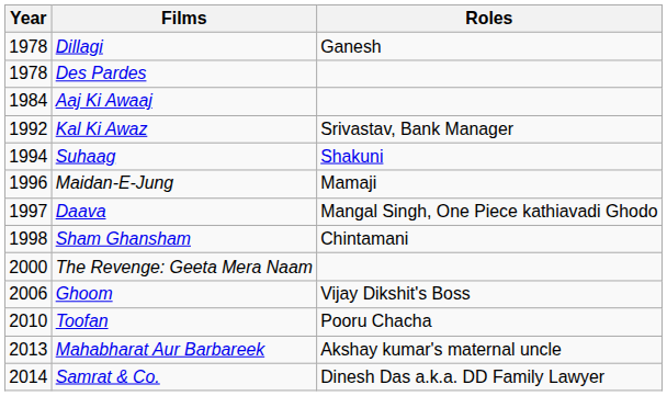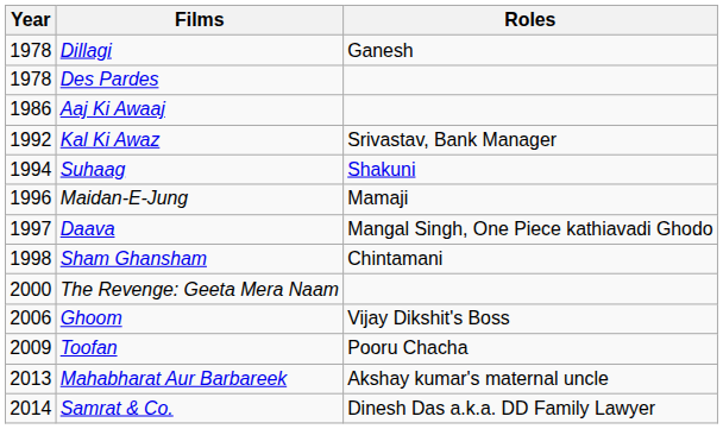Aaj Ki Awaaj | Year: 1984 -> 1986
Toofan | Year: 2010 -> 2009
